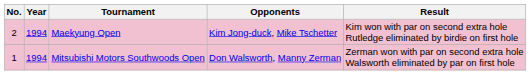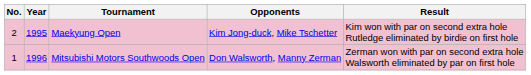Maekyung Open | Year: 1994 -> 1995
Mitsubishi Motors Southwoods Open | Year: 1994 -> 1996
